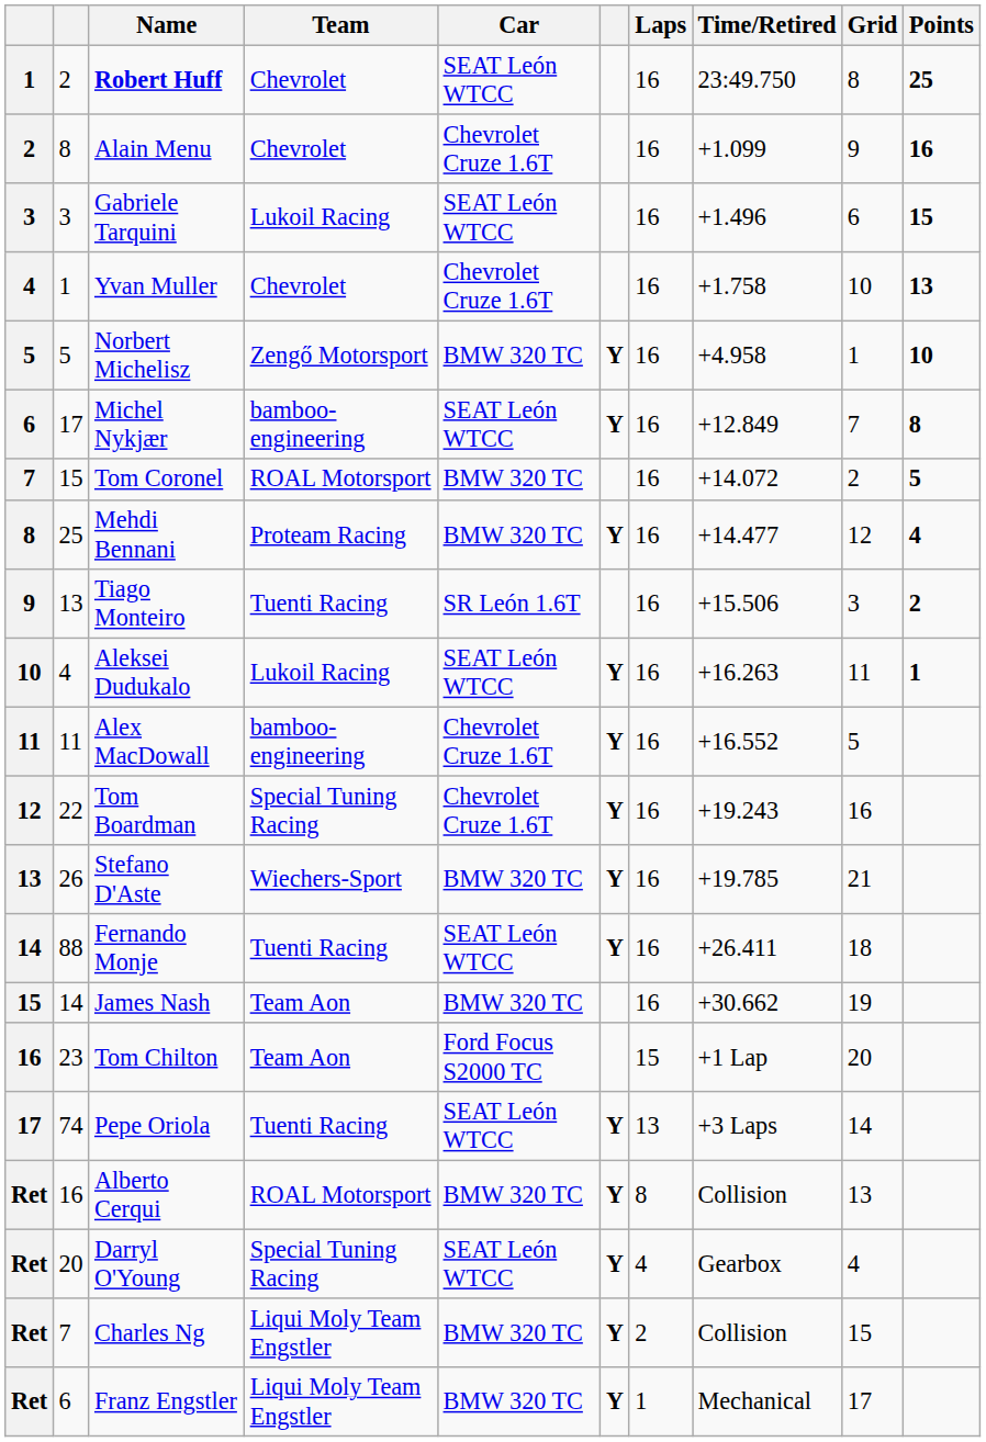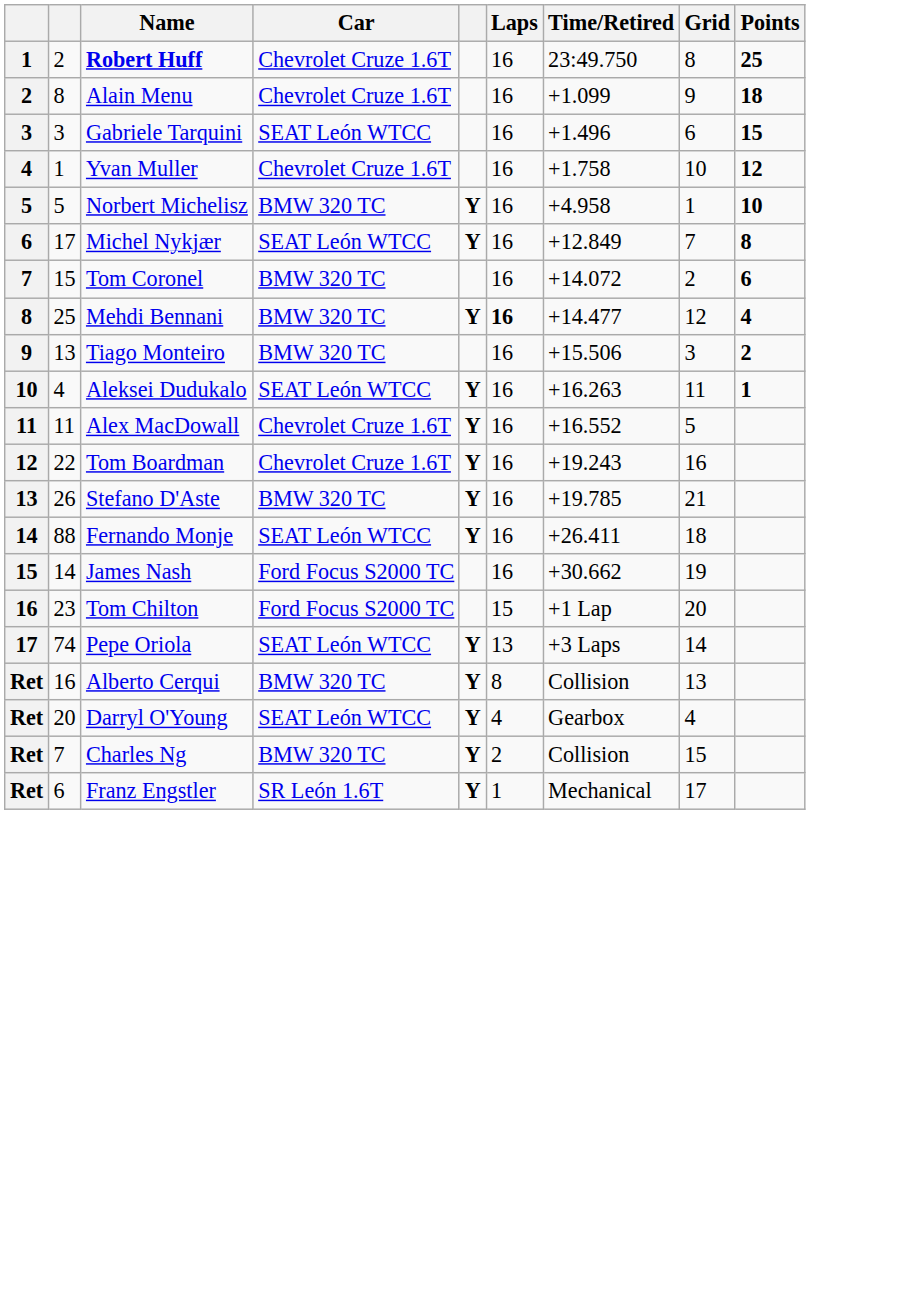- column: Team | Chevrolet | Chevrolet | Lukoil Racing | Chevrolet | Zengő Motorsport | bamboo-engineering | ROAL Motorsport | Proteam Racing | Tuenti Racing | Lukoil Racing | bamboo-engineering | Special Tuning Racing | Wiechers-Sport | Tuenti Racing | Team Aon | Team Aon | Tuenti Racing | ROAL Motorsport | Special Tuning Racing | Liqui Moly Team Engstler | Liqui Moly Team Engstler
Robert Huff | Car: SEAT León WTCC -> Chevrolet Cruze 1.6T
Alain Menu | Points: 16 -> 18
Yvan Muller | Points: 13 -> 12
Tom Coronel | Points: 5 -> 6
Mehdi Bennani | Laps: normal -> bold
Tiago Monteiro | Car: SR León 1.6T -> BMW 320 TC
James Nash | Car: BMW 320 TC -> Ford Focus S2000 TC
Franz Engstler | Car: BMW 320 TC -> SR León 1.6T
